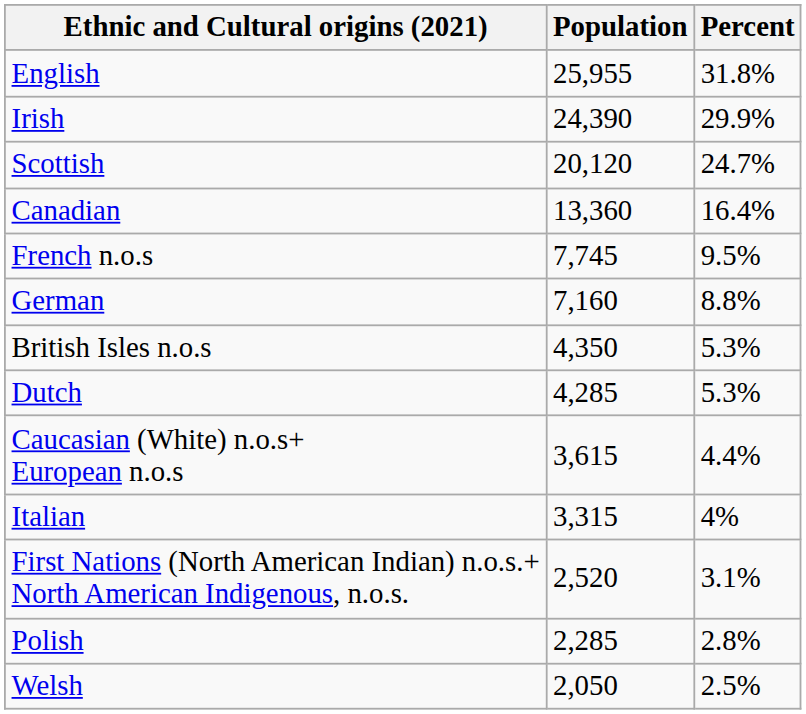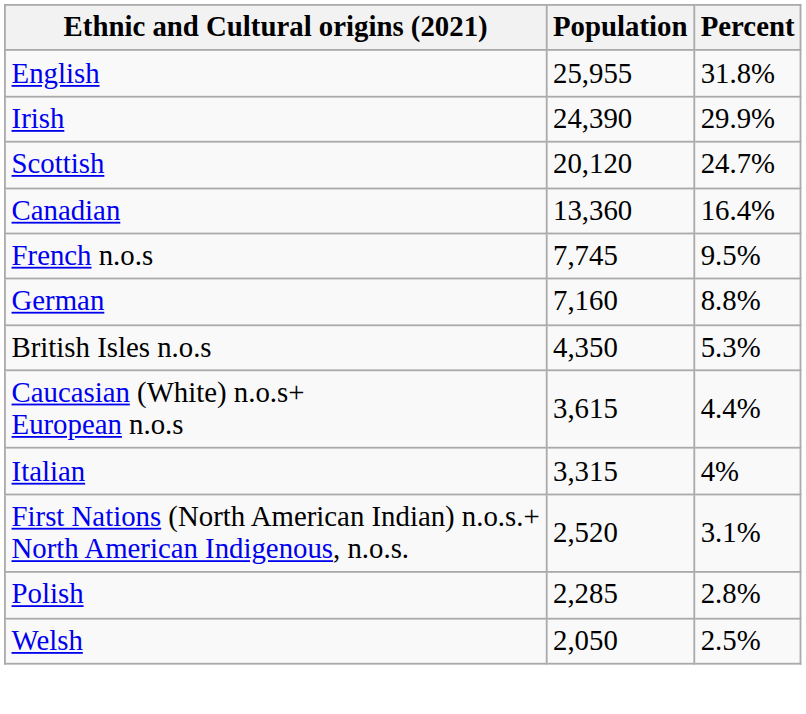- row: Dutch | 4,285 | 5.3%
